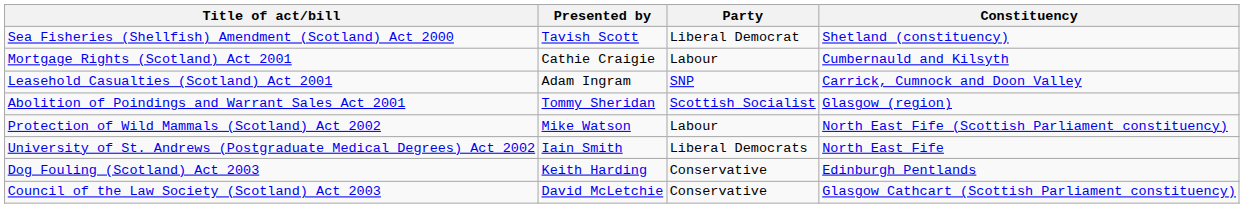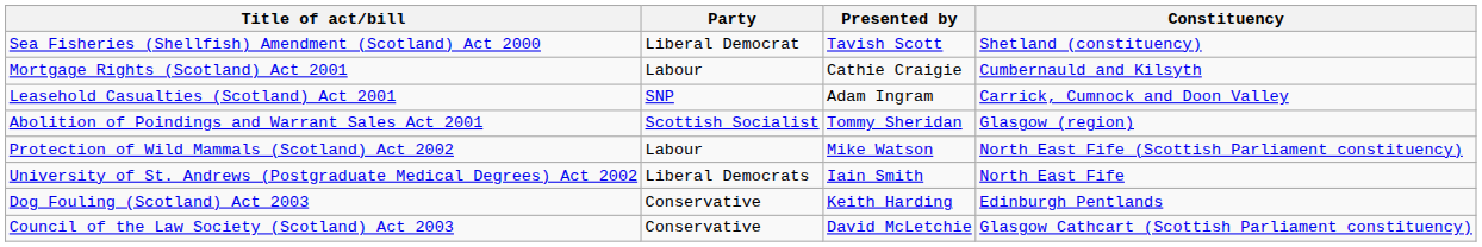columns swapped: Presented by <-> Party
